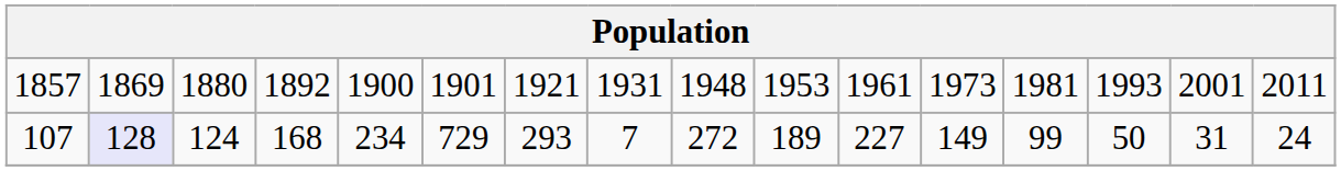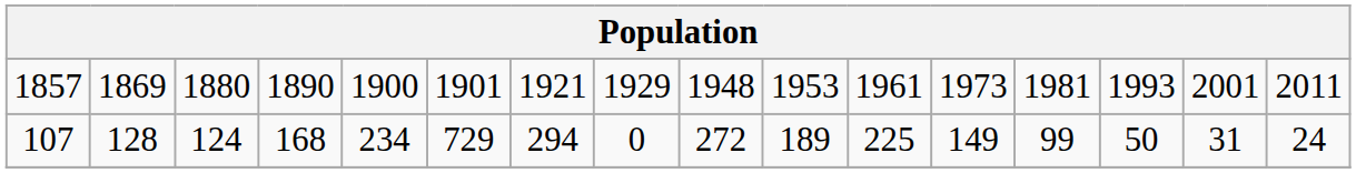1857 | column 4: 1892 -> 1890
1857 | column 8: 1931 -> 1929
107 | column 2: lavender background -> no background
107 | column 7: 293 -> 294
107 | column 8: 7 -> 0
107 | column 11: 227 -> 225
